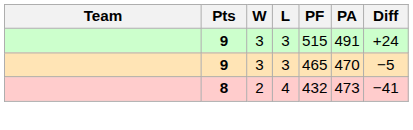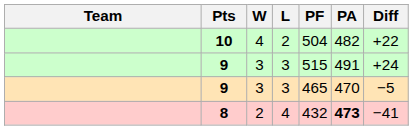+ row: 10 | 4 | 2 | 504 | 482 | +22
8 | PA: normal -> bold
